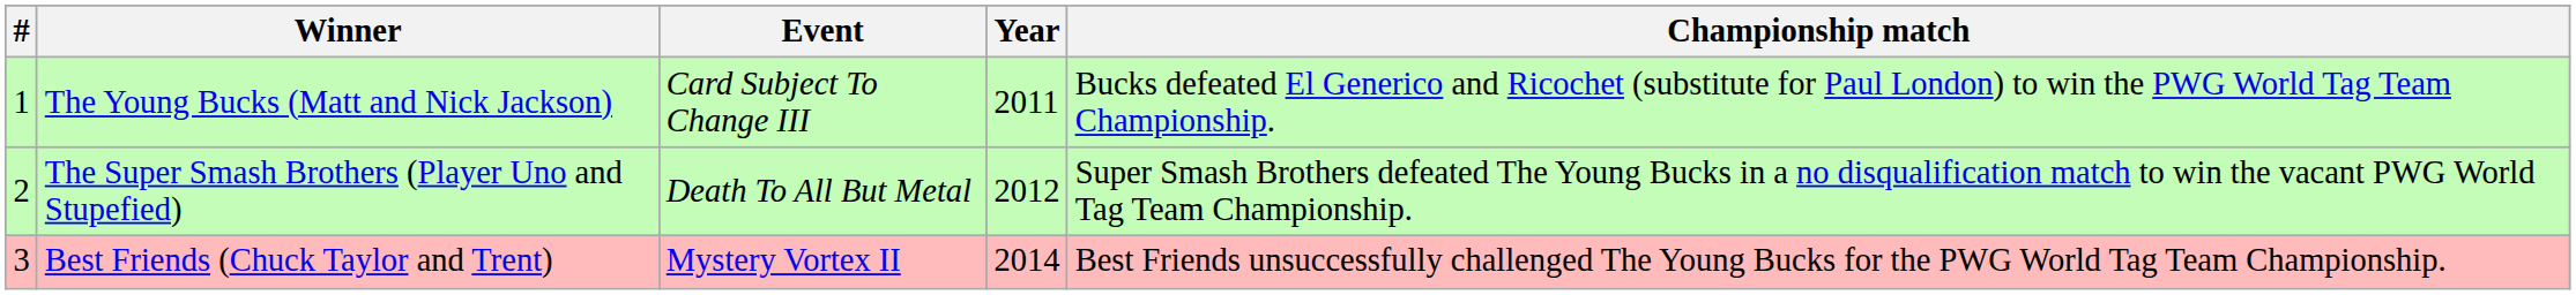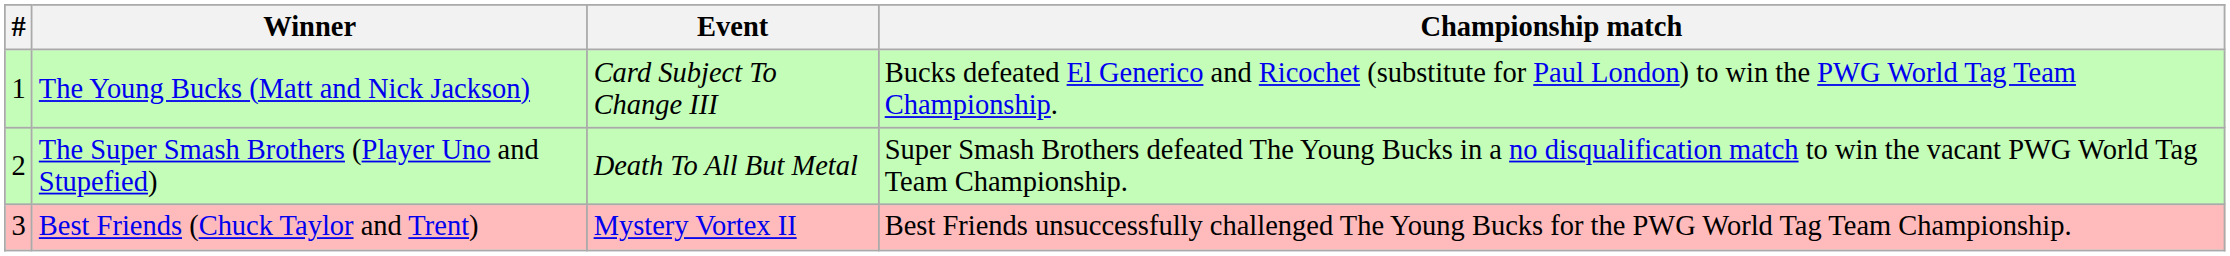- column: Year | 2011 | 2012 | 2014
